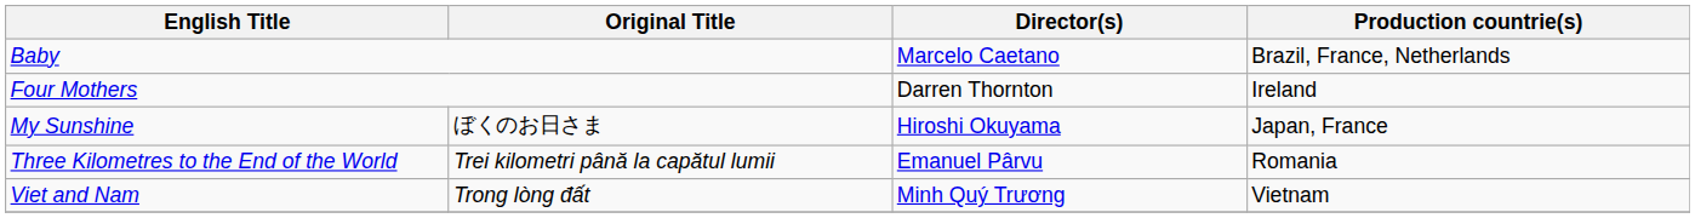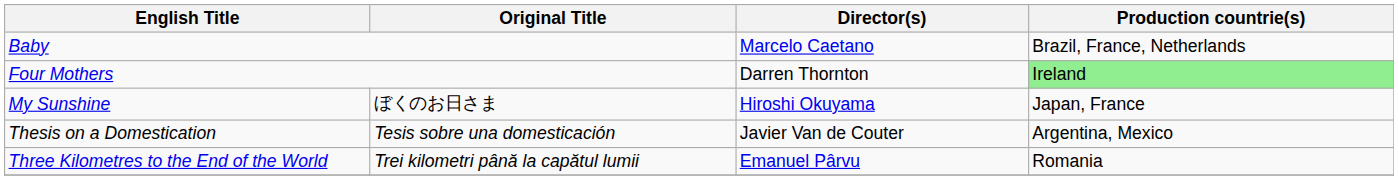Four Mothers | Production countrie(s): no background -> lightgreen background
+ row: Thesis on a Domestication | Tesis sobre una domesticación | Javier Van de Couter | Argentina, Mexico
- row: Viet and Nam | Trong lòng đất | Minh Quý Trương | Vietnam
